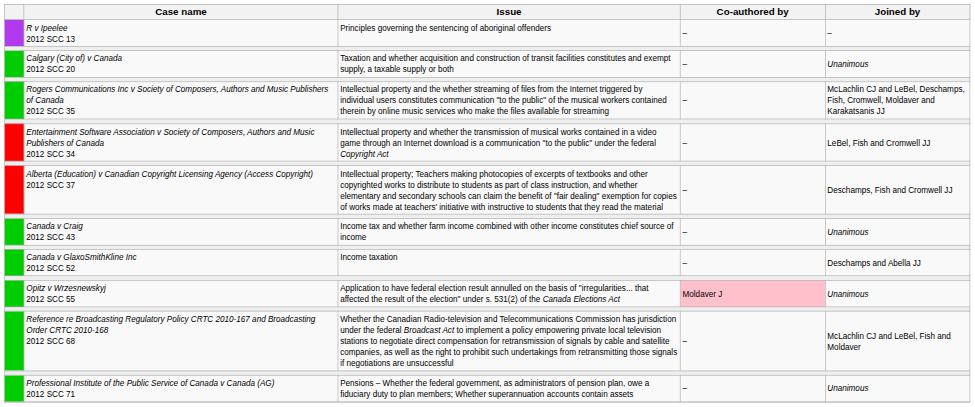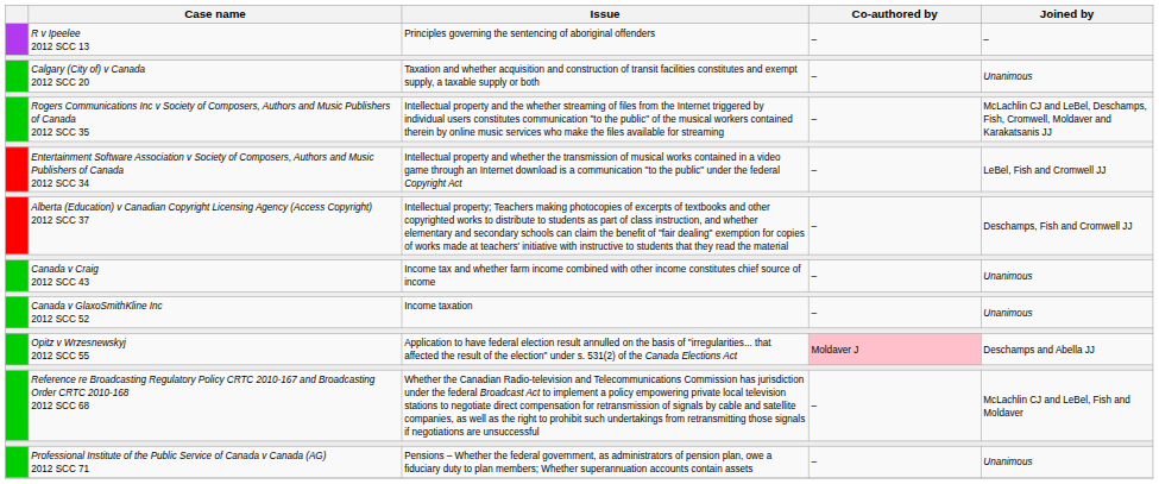Canada v GlaxoSmithKline Inc 2012 SCC 52 | Joined by: Deschamps and Abella JJ -> Unanimous
Opitz v Wrzesnewskyj 2012 SCC 55 | Joined by: Unanimous -> Deschamps and Abella JJ
